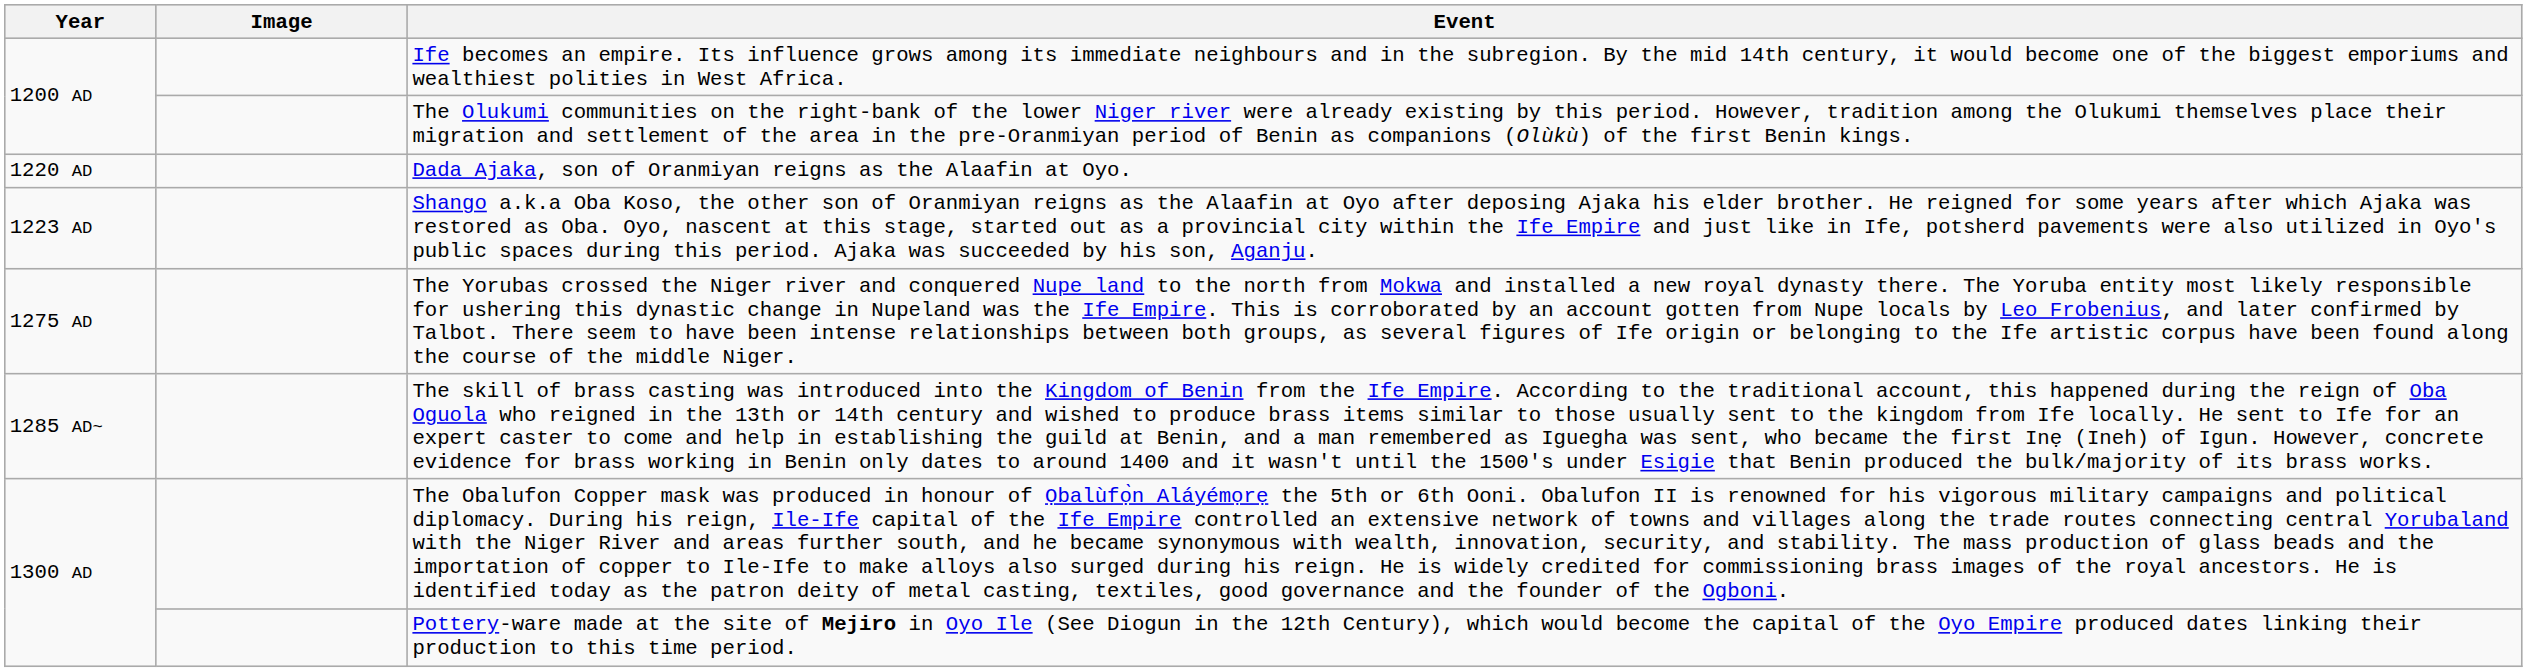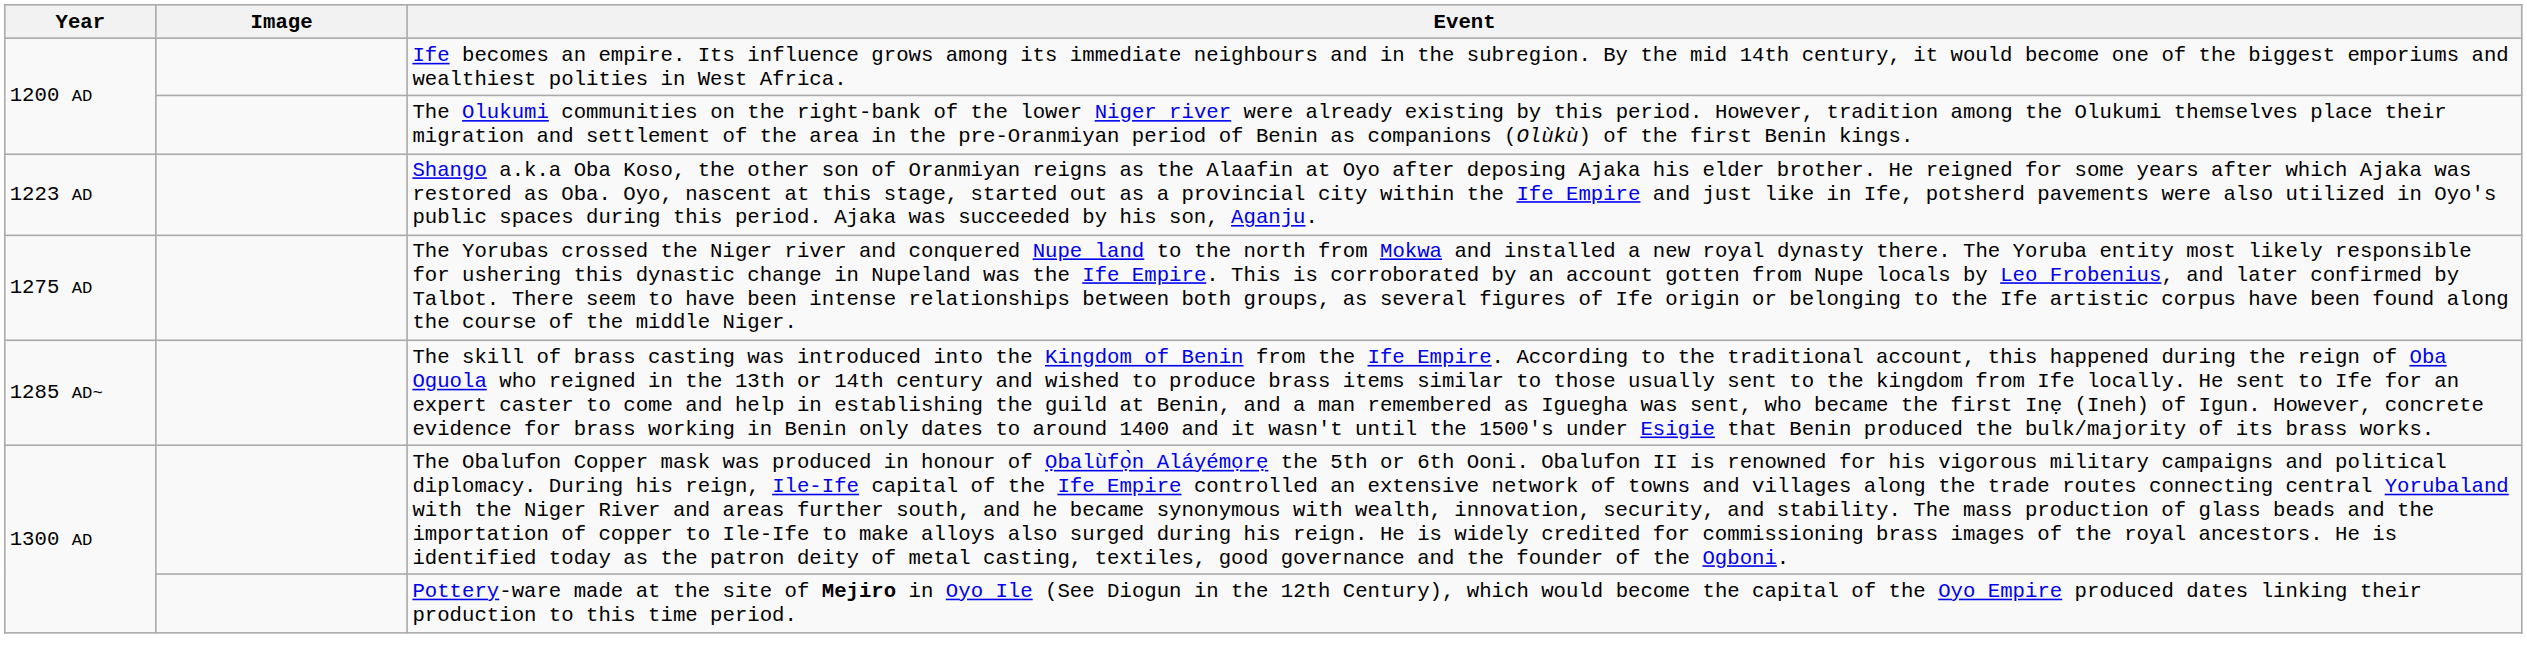- row: 1220 AD | Dada Ajaka, son of Oranmiyan reigns as the Alaafin at Oyo.
